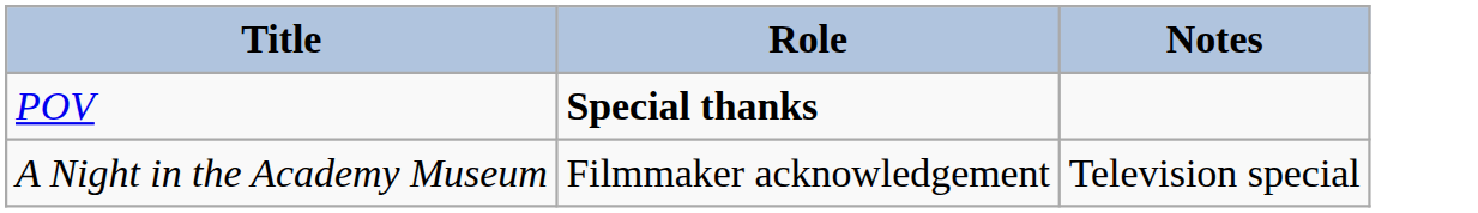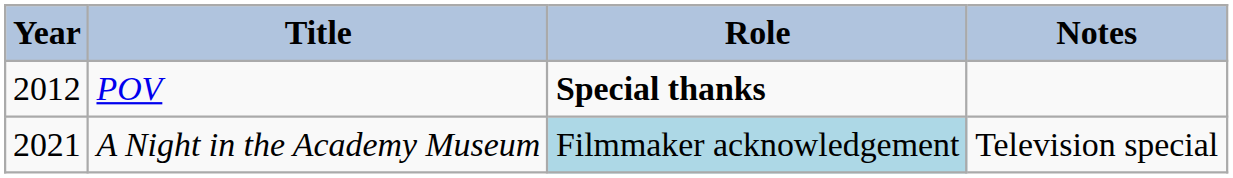+ column: Year | 2012 | 2021
A Night in the Academy Museum | Role: no background -> lightblue background
